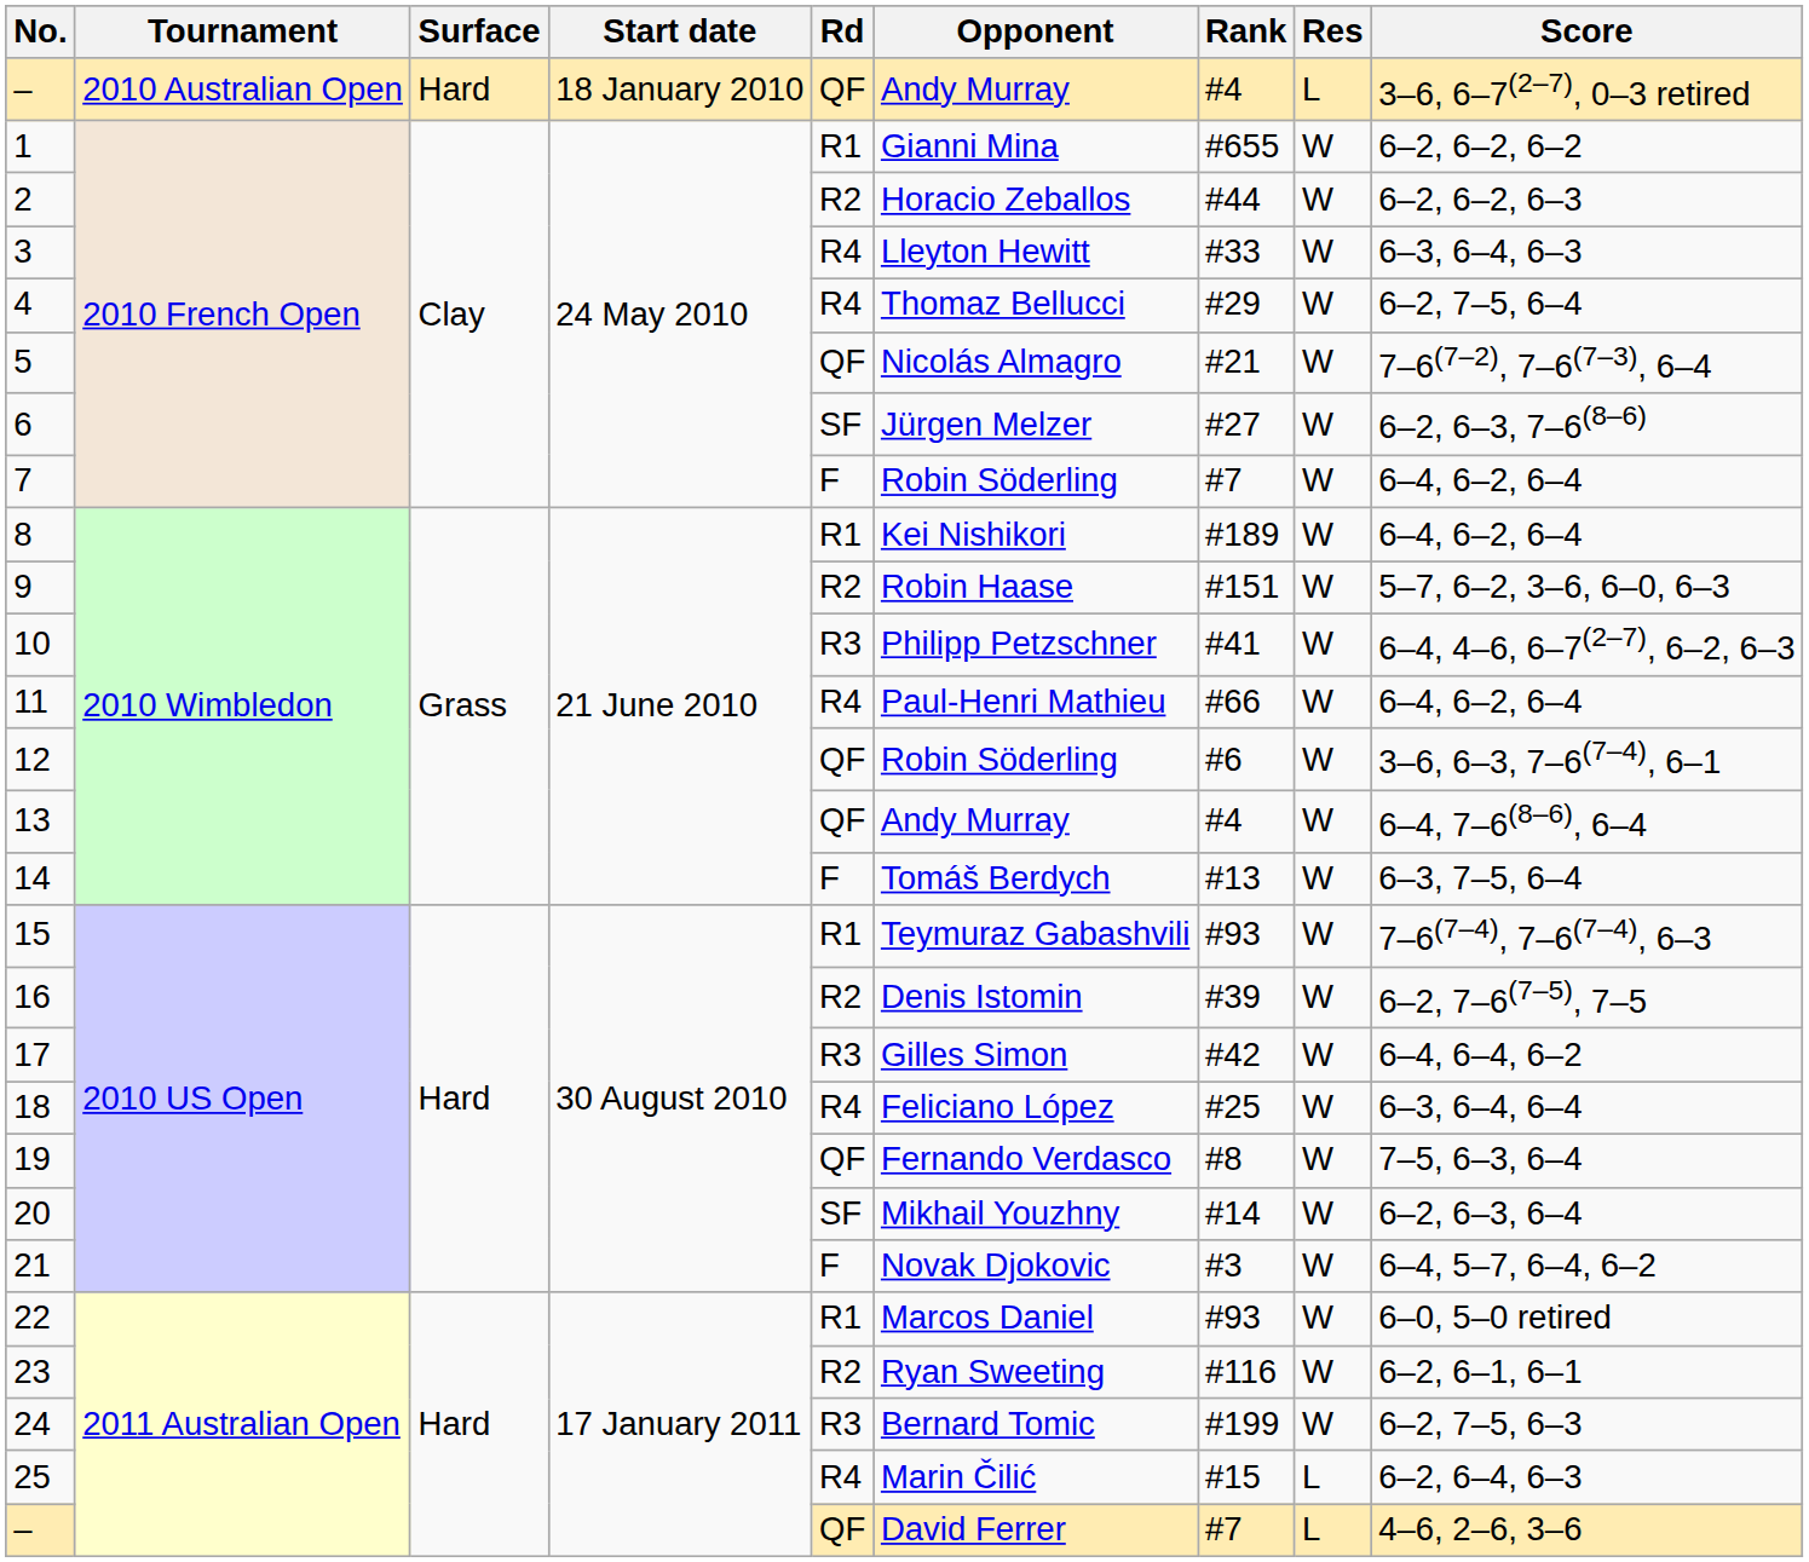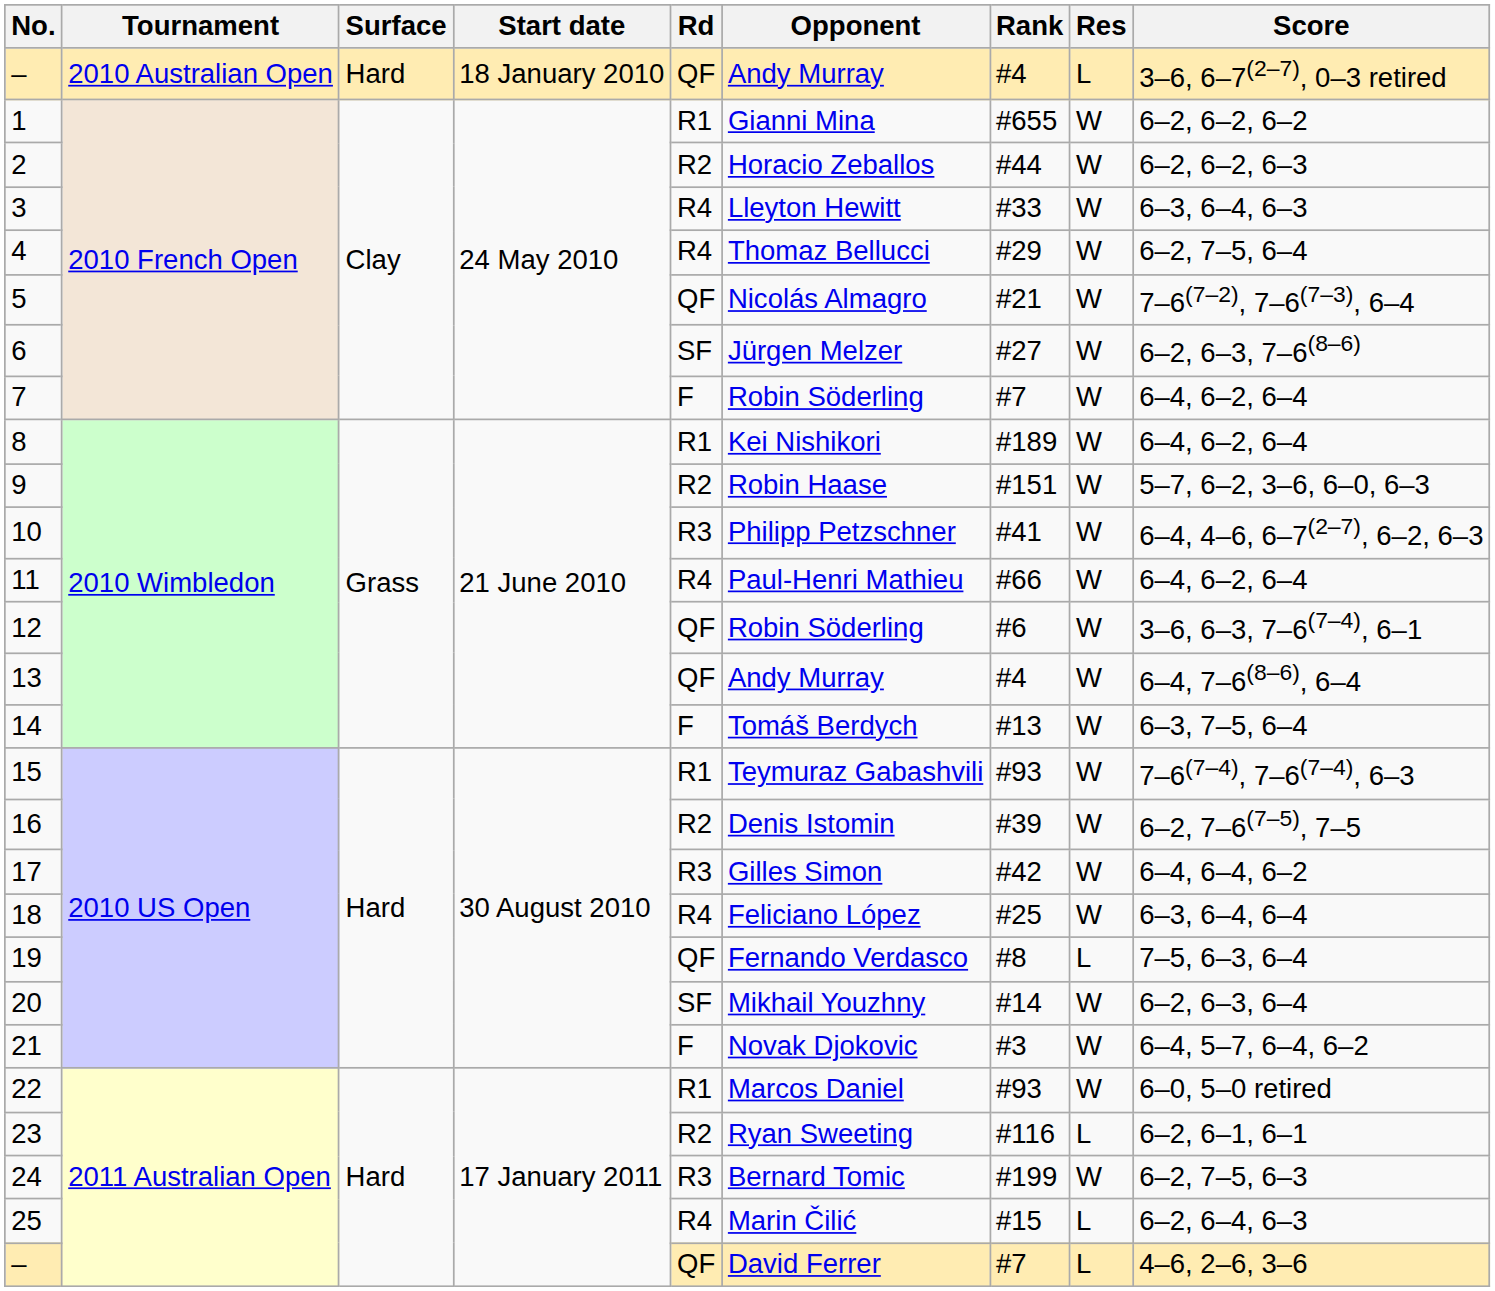19 | Res: W -> L
23 | Res: W -> L
